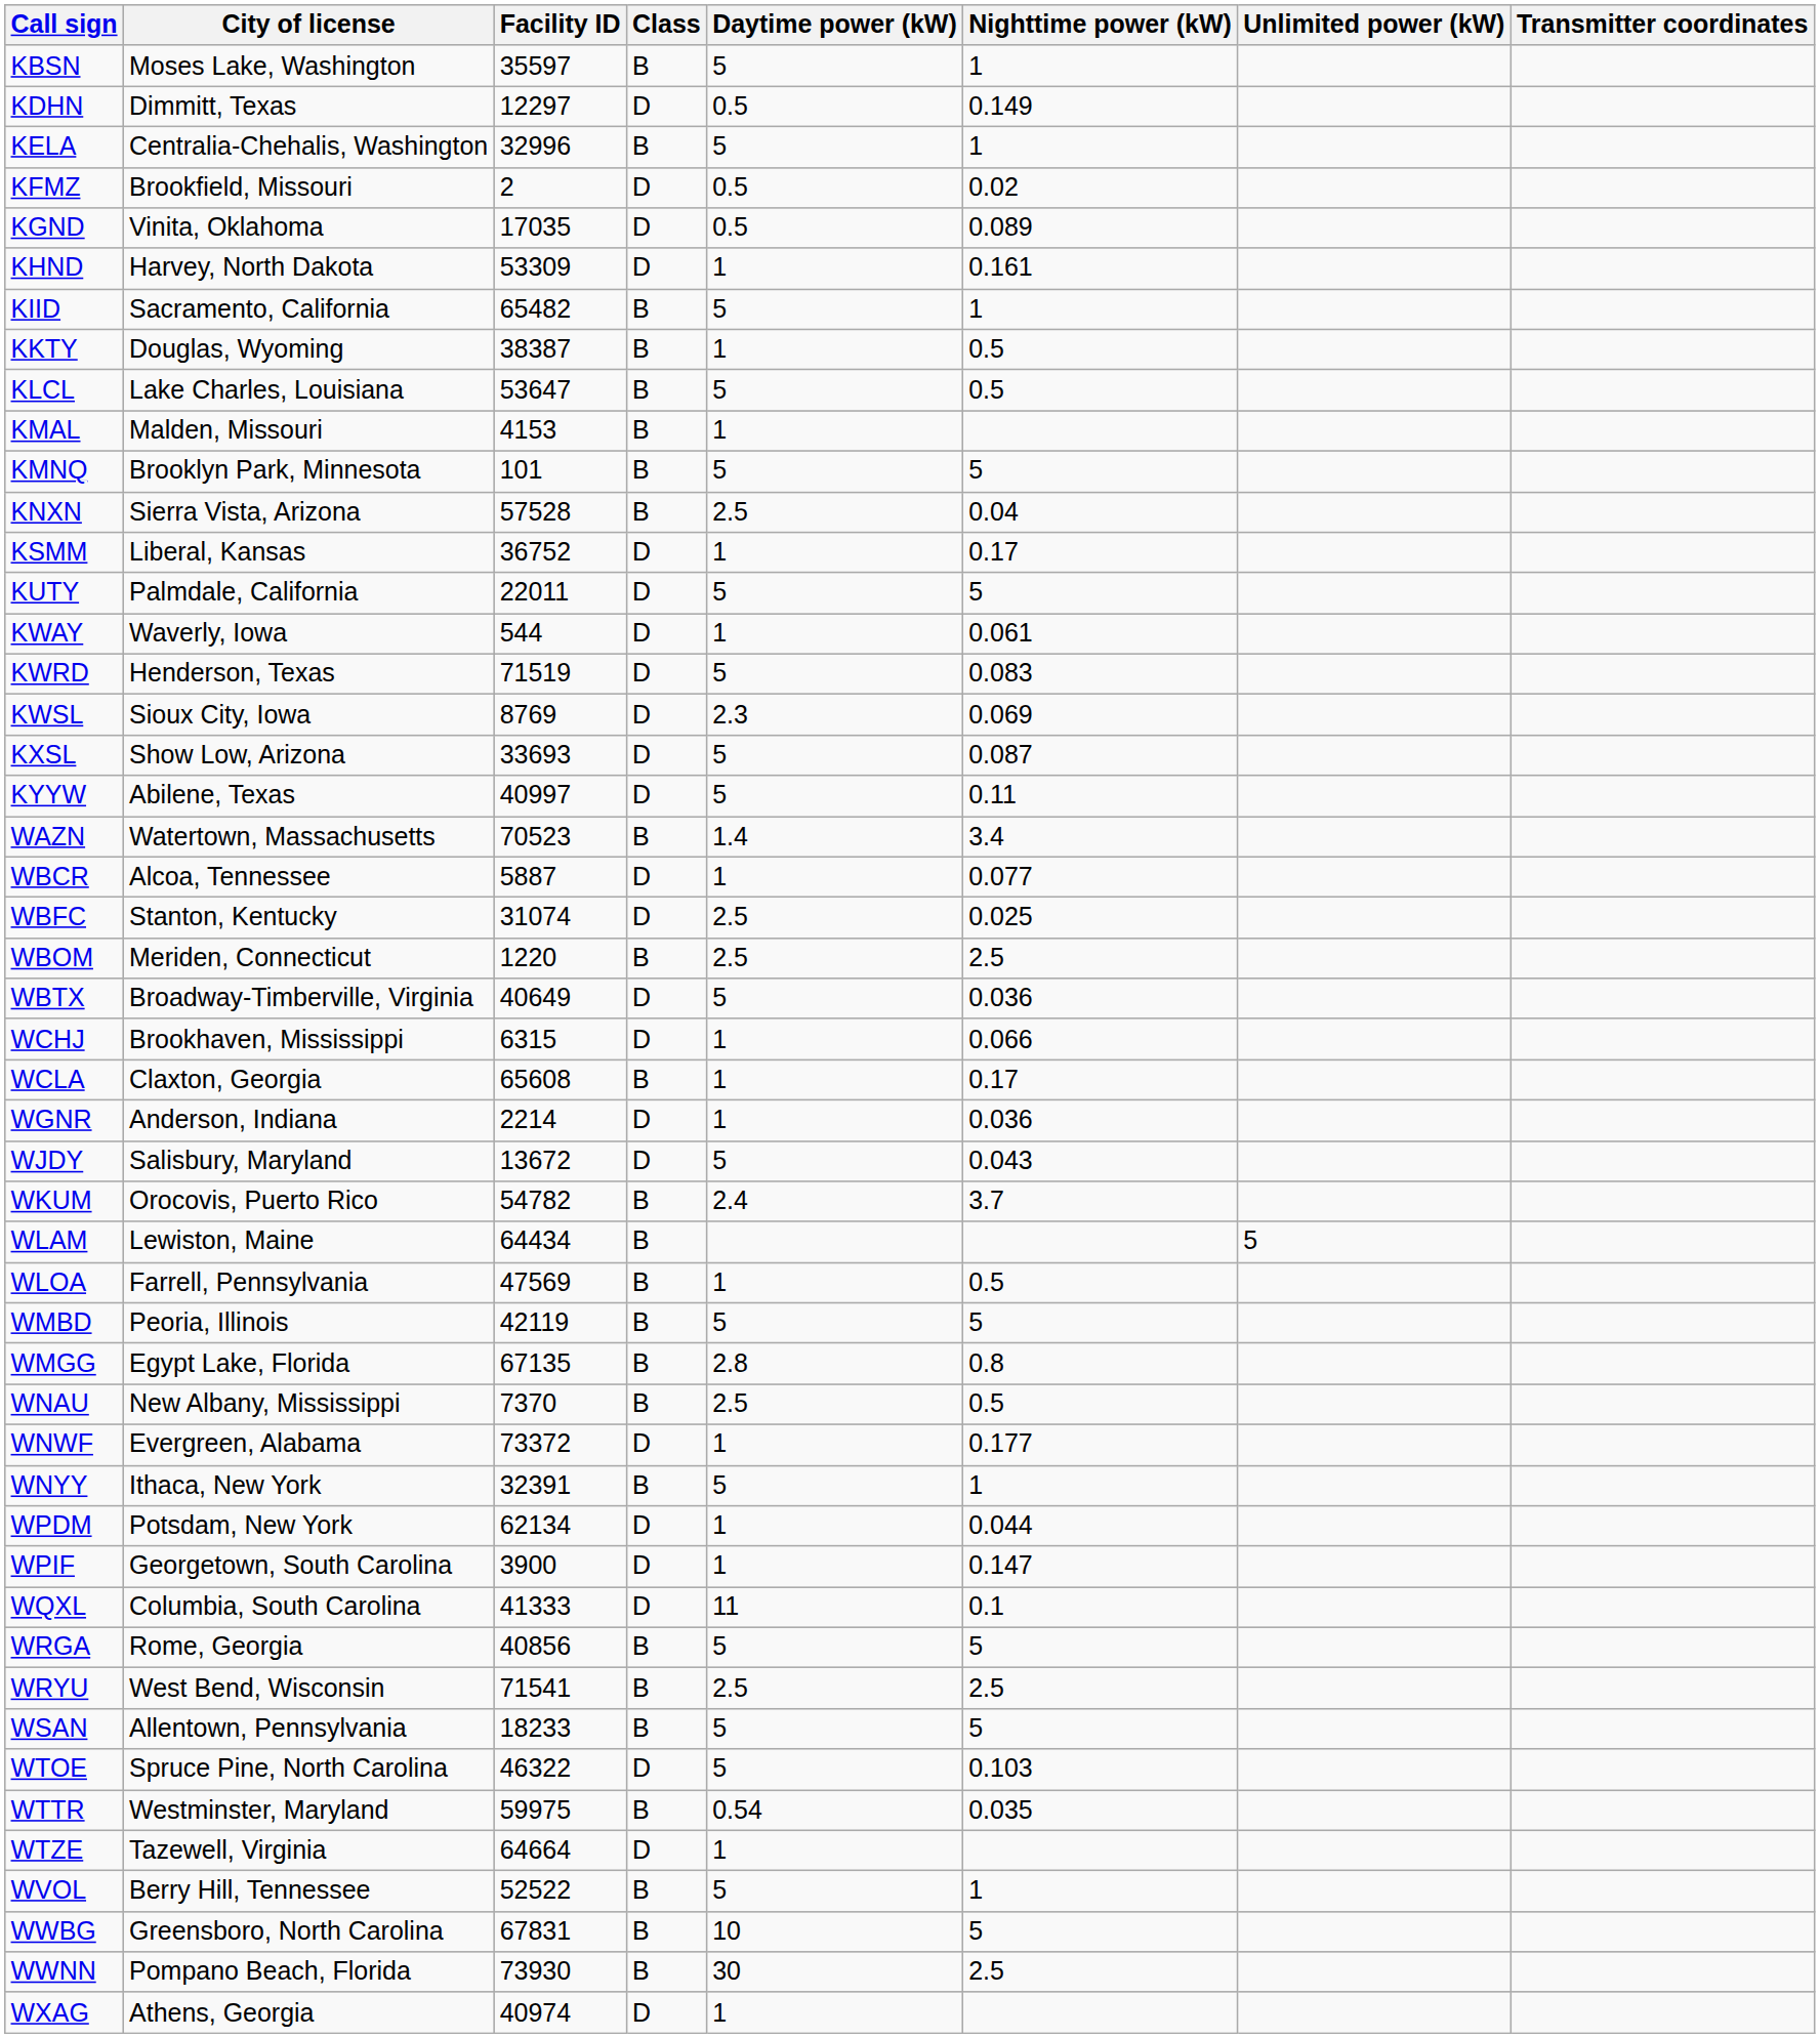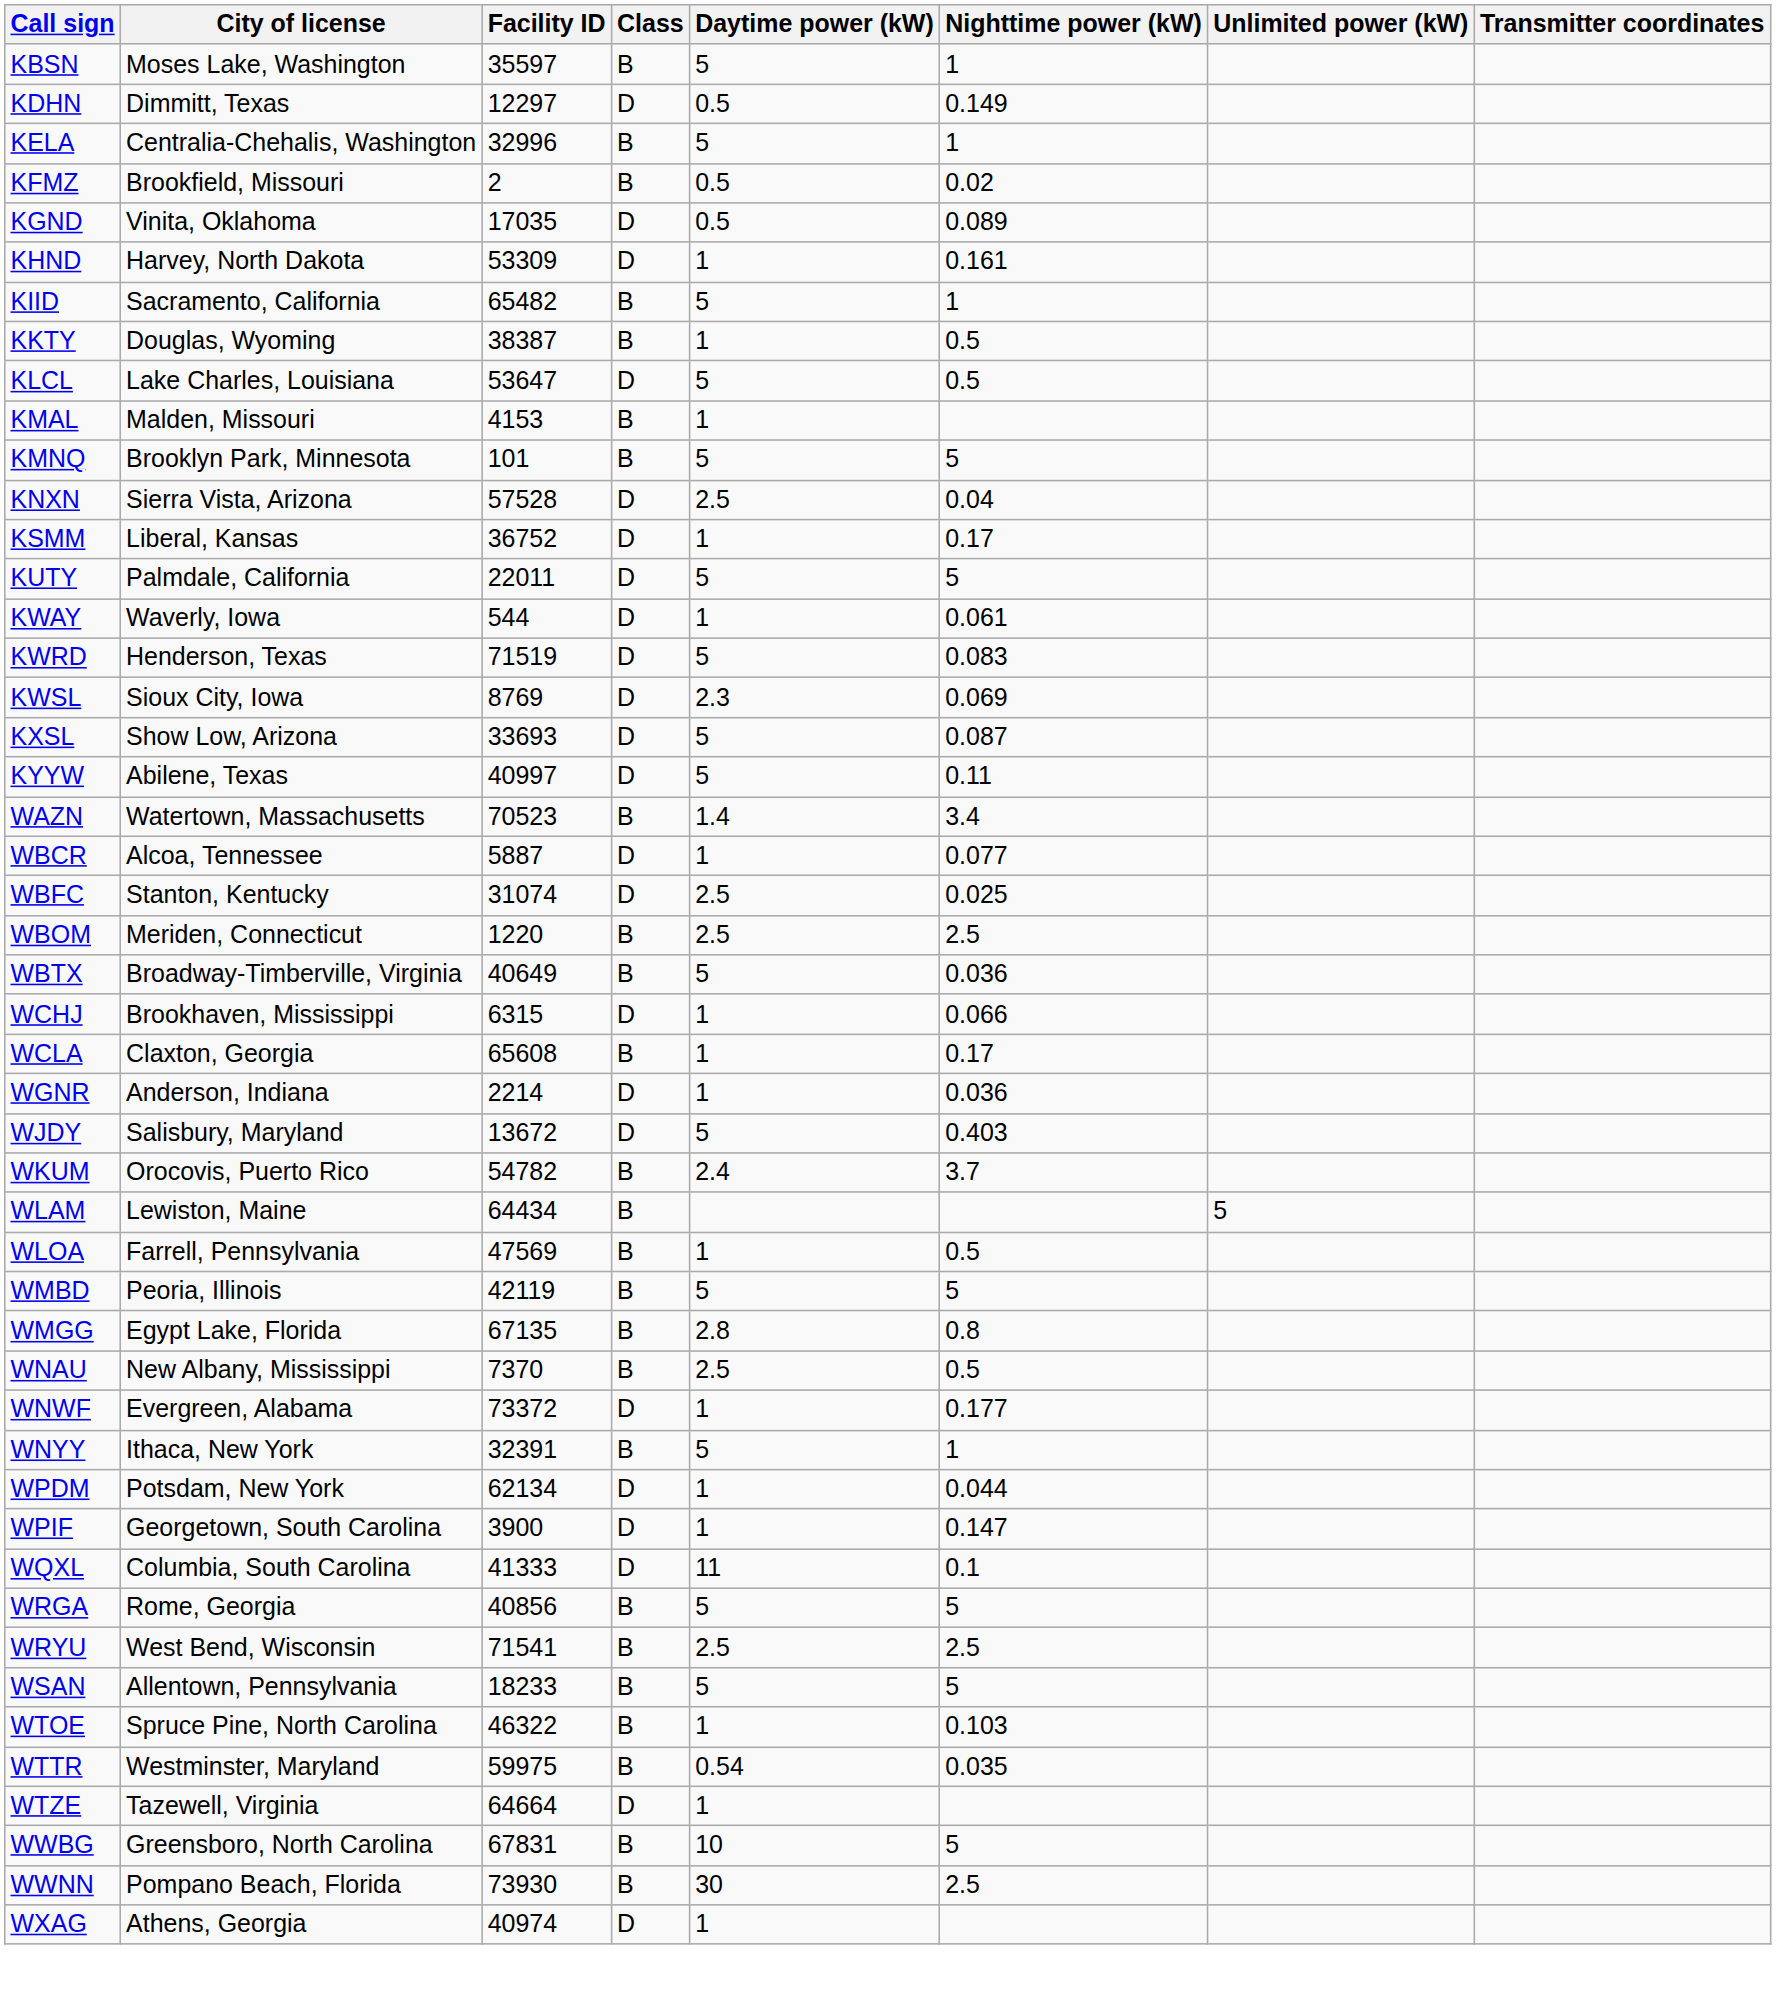KFMZ | Class: D -> B
KLCL | Class: B -> D
KNXN | Class: B -> D
WBTX | Class: D -> B
WJDY | Nighttime power (kW): 0.043 -> 0.403
WTOE | Class: D -> B
WTOE | Daytime power (kW): 5 -> 1
- row: WVOL | Berry Hill, Tennessee | 52522 | B | 5 | 1
